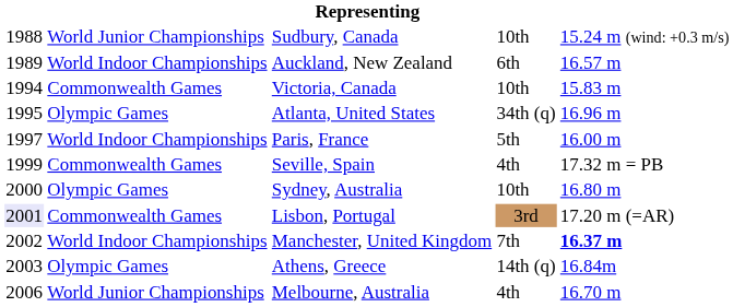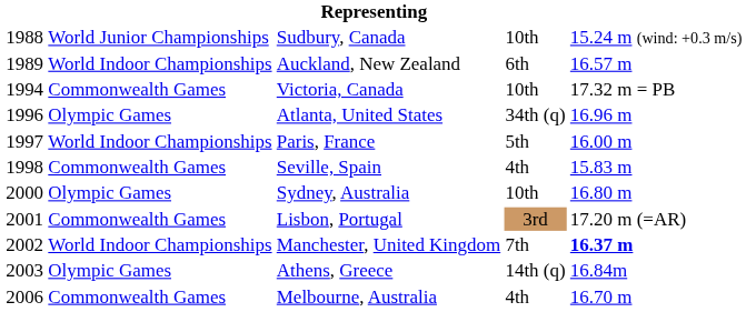Victoria, Canada | column 5: 15.83 m -> 17.32 m = PB
Atlanta, United States | column 1: 1995 -> 1996
Seville, Spain | column 1: 1999 -> 1998
Seville, Spain | column 5: 17.32 m = PB -> 15.83 m
Lisbon, Portugal | column 1: lavender background -> no background
Melbourne, Australia | column 2: World Junior Championships -> Commonwealth Games
